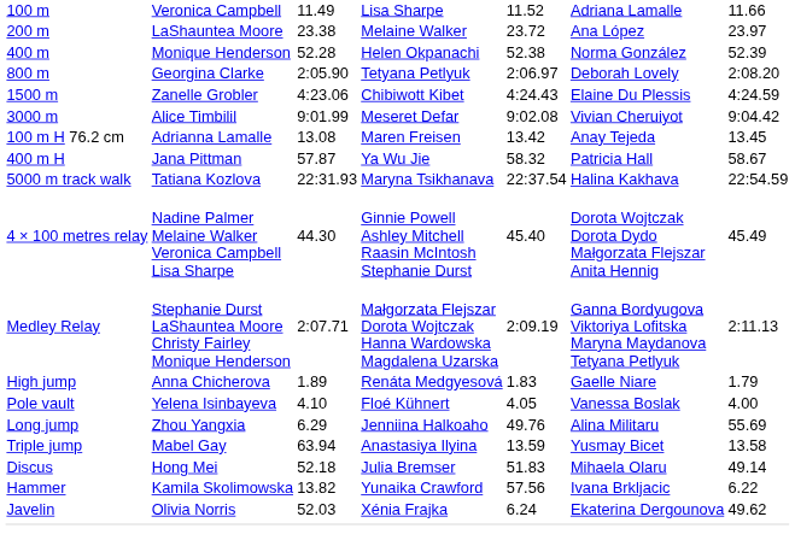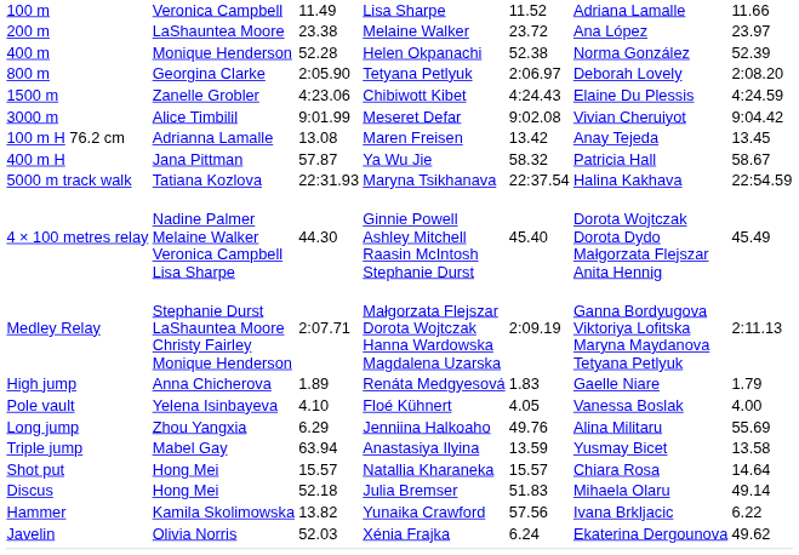+ row: Shot put | Hong Mei | 15.57 | Natallia Kharaneka | 15.57 | Chiara Rosa | 14.64
